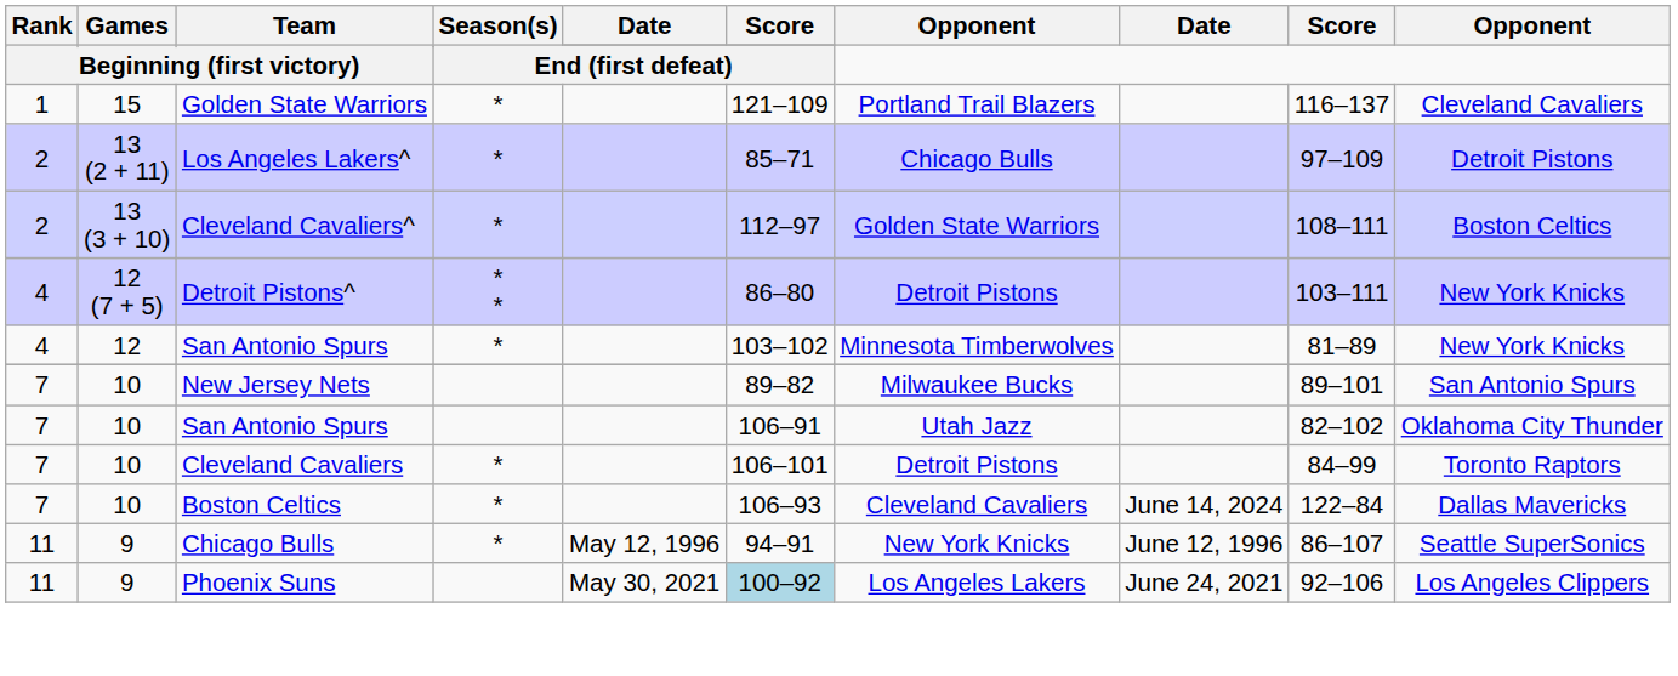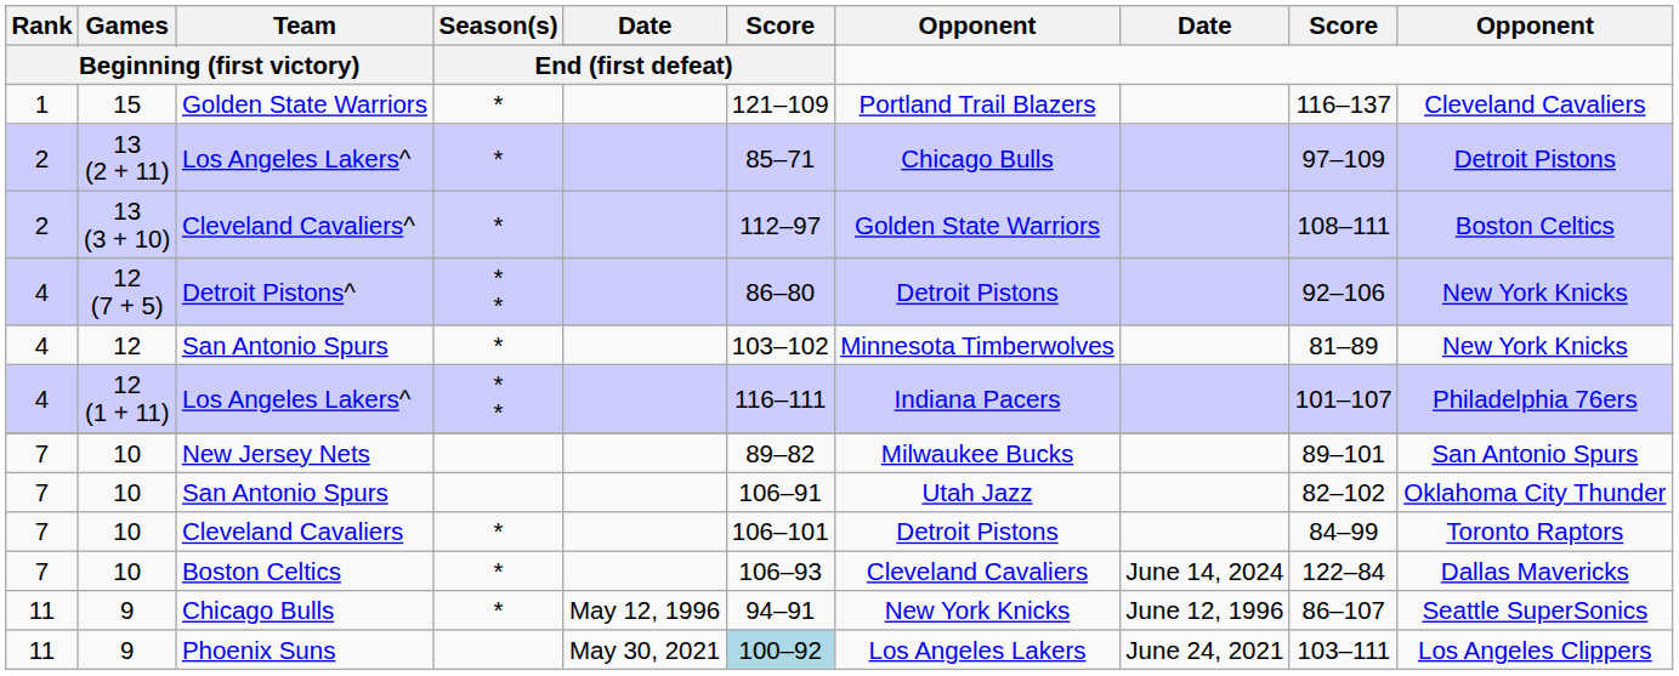Detroit Pistons^ | column 9: 103–111 -> 92–106
+ row: 4 | 12 (1 + 11) | Los Angeles Lakers^ | * * | 116–111 | Indiana Pacers | 101–107 | Philadelphia 76ers
Phoenix Suns | column 9: 92–106 -> 103–111
